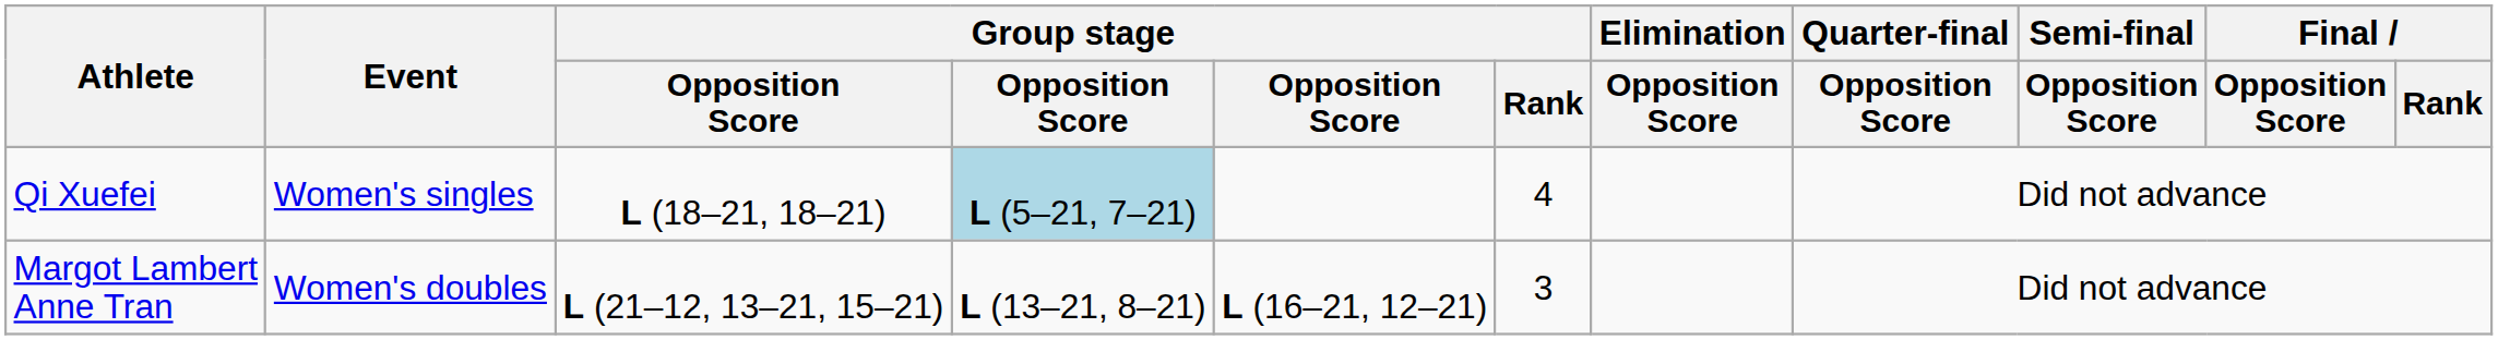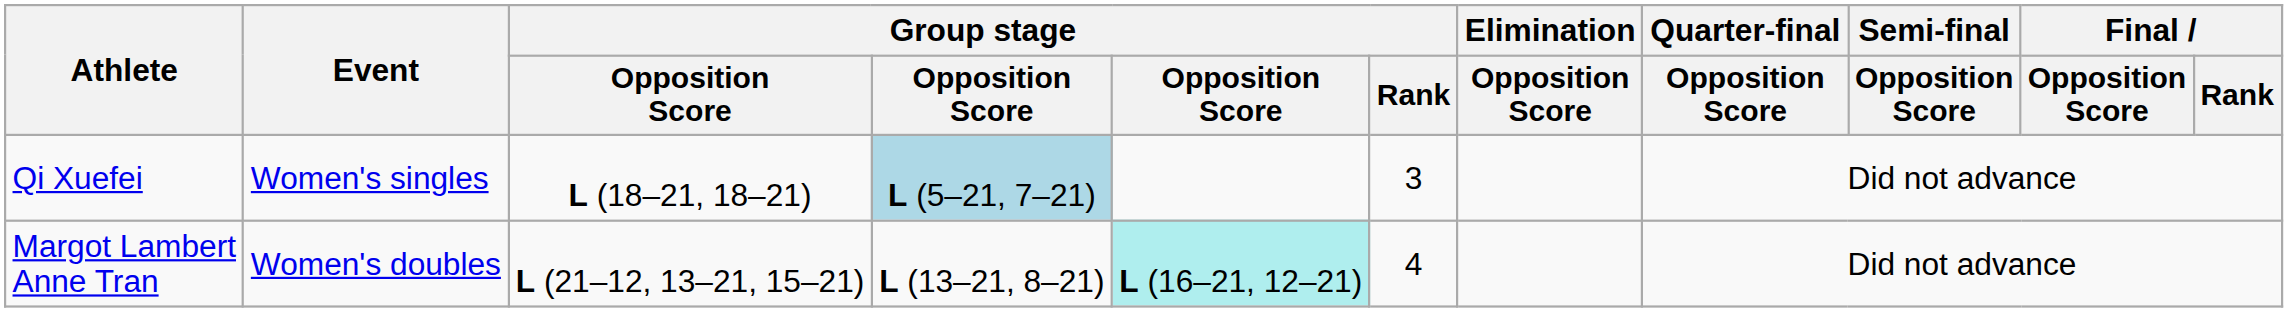Qi Xuefei | Group stage / Rank: 4 -> 3
Margot Lambert Anne Tran | column 5: no background -> paleturquoise background
Margot Lambert Anne Tran | Group stage / Rank: 3 -> 4
